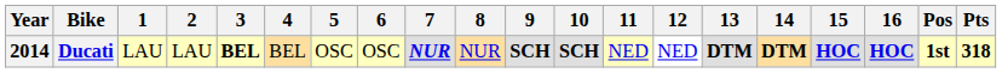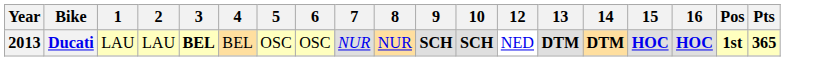- column: 11 | NED
Ducati | Year: 2014 -> 2013
Ducati | 7: bold -> normal
Ducati | Pts: 318 -> 365
